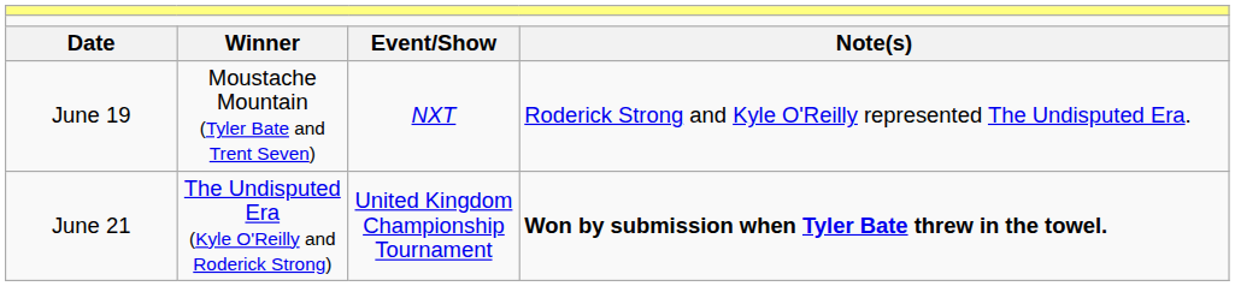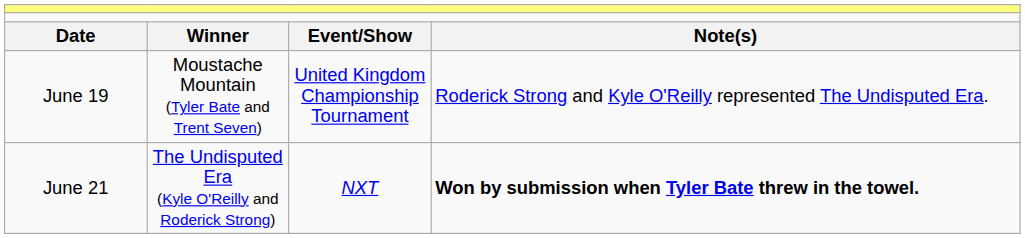June 19 | column 3: NXT -> United Kingdom Championship Tournament
June 21 | column 3: United Kingdom Championship Tournament -> NXT
